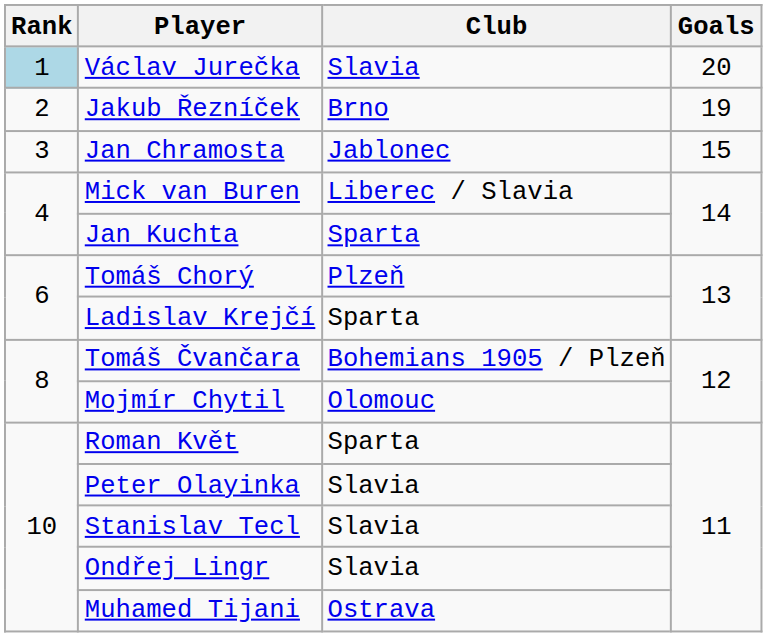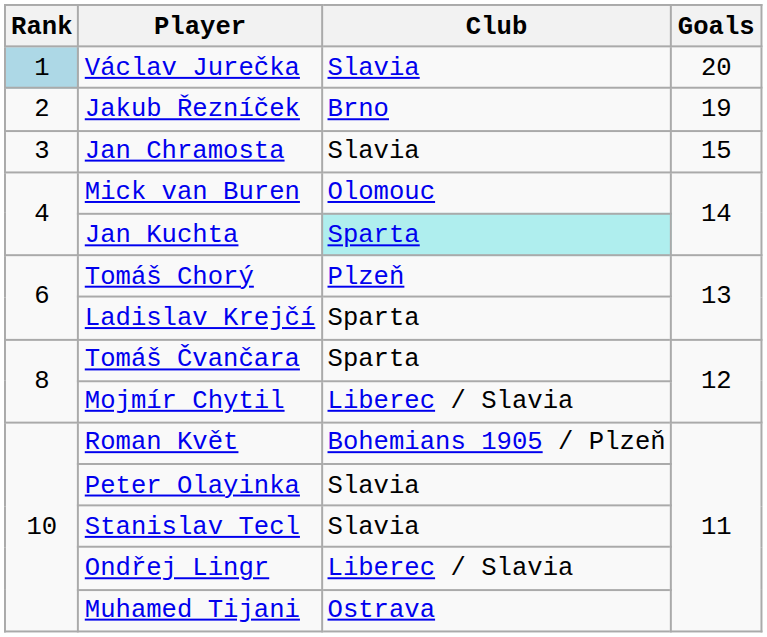Jan Chramosta | Club: Jablonec -> Slavia
Mick van Buren | Club: Liberec / Slavia -> Olomouc
Jan Kuchta | Club: no background -> paleturquoise background
Tomáš Čvančara | Club: Bohemians 1905 / Plzeň -> Sparta
Mojmír Chytil | Club: Olomouc -> Liberec / Slavia
Roman Květ | Club: Sparta -> Bohemians 1905 / Plzeň
Ondřej Lingr | Club: Slavia -> Liberec / Slavia
